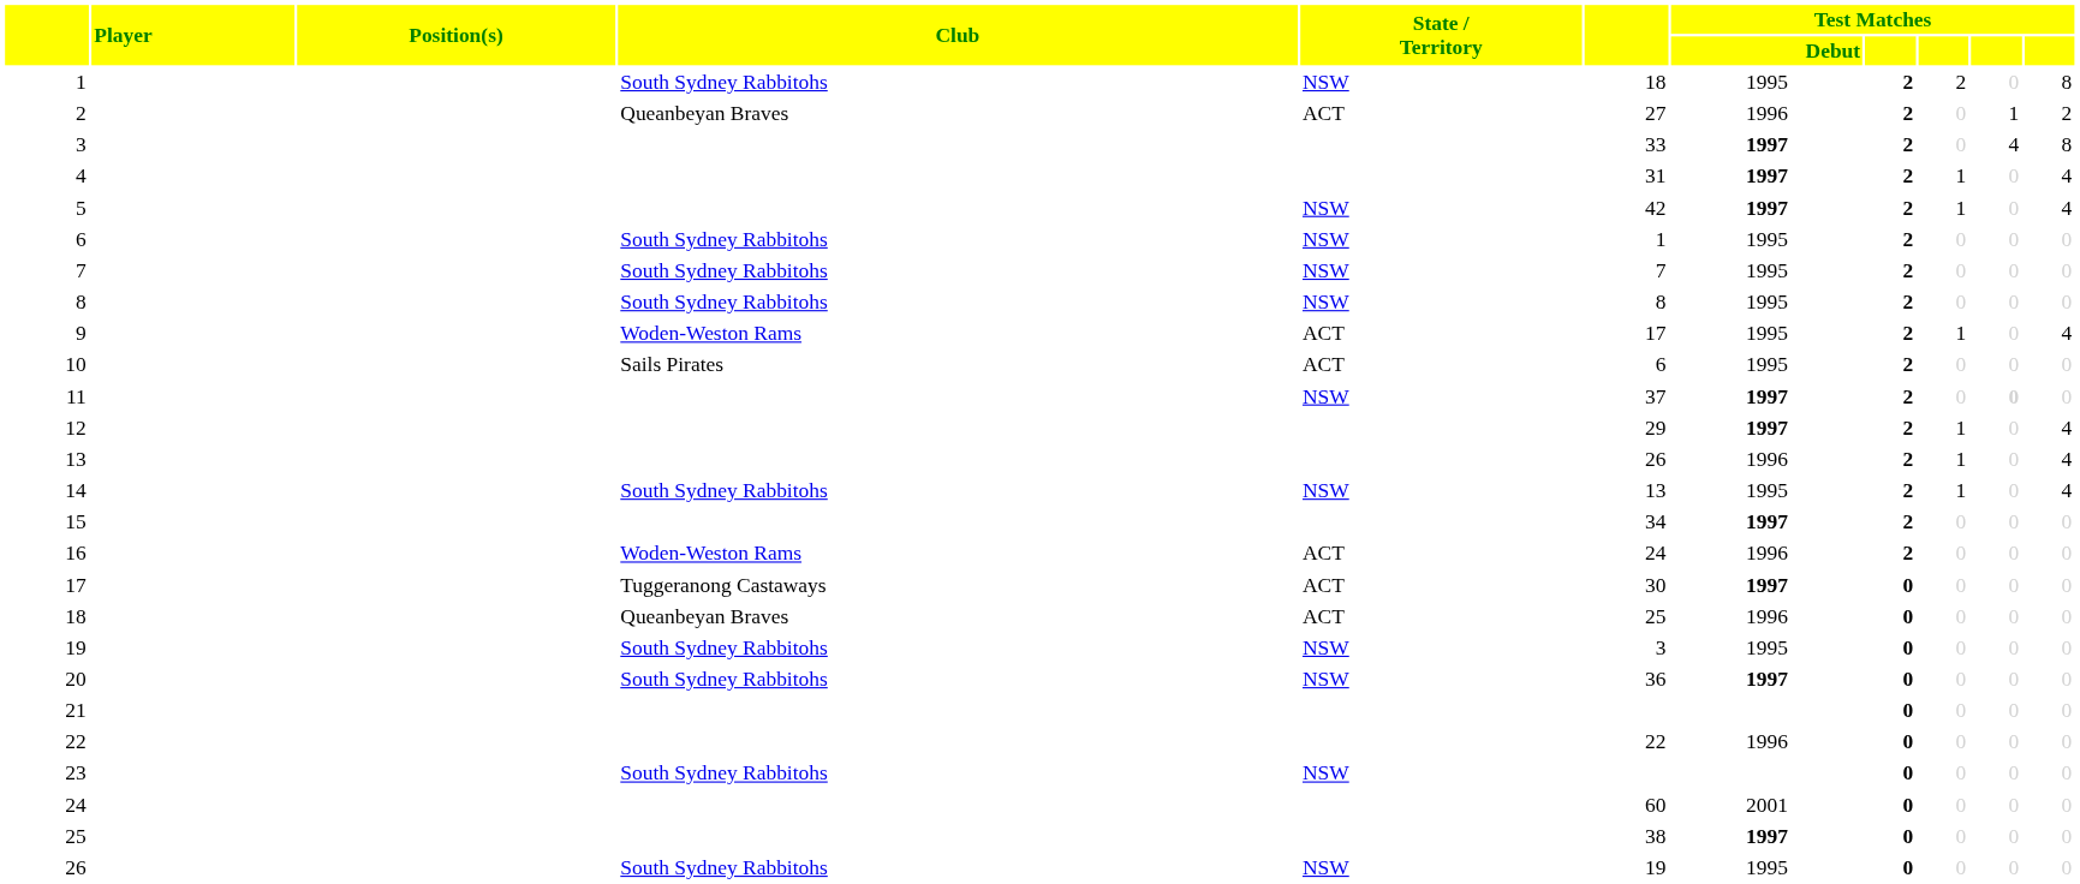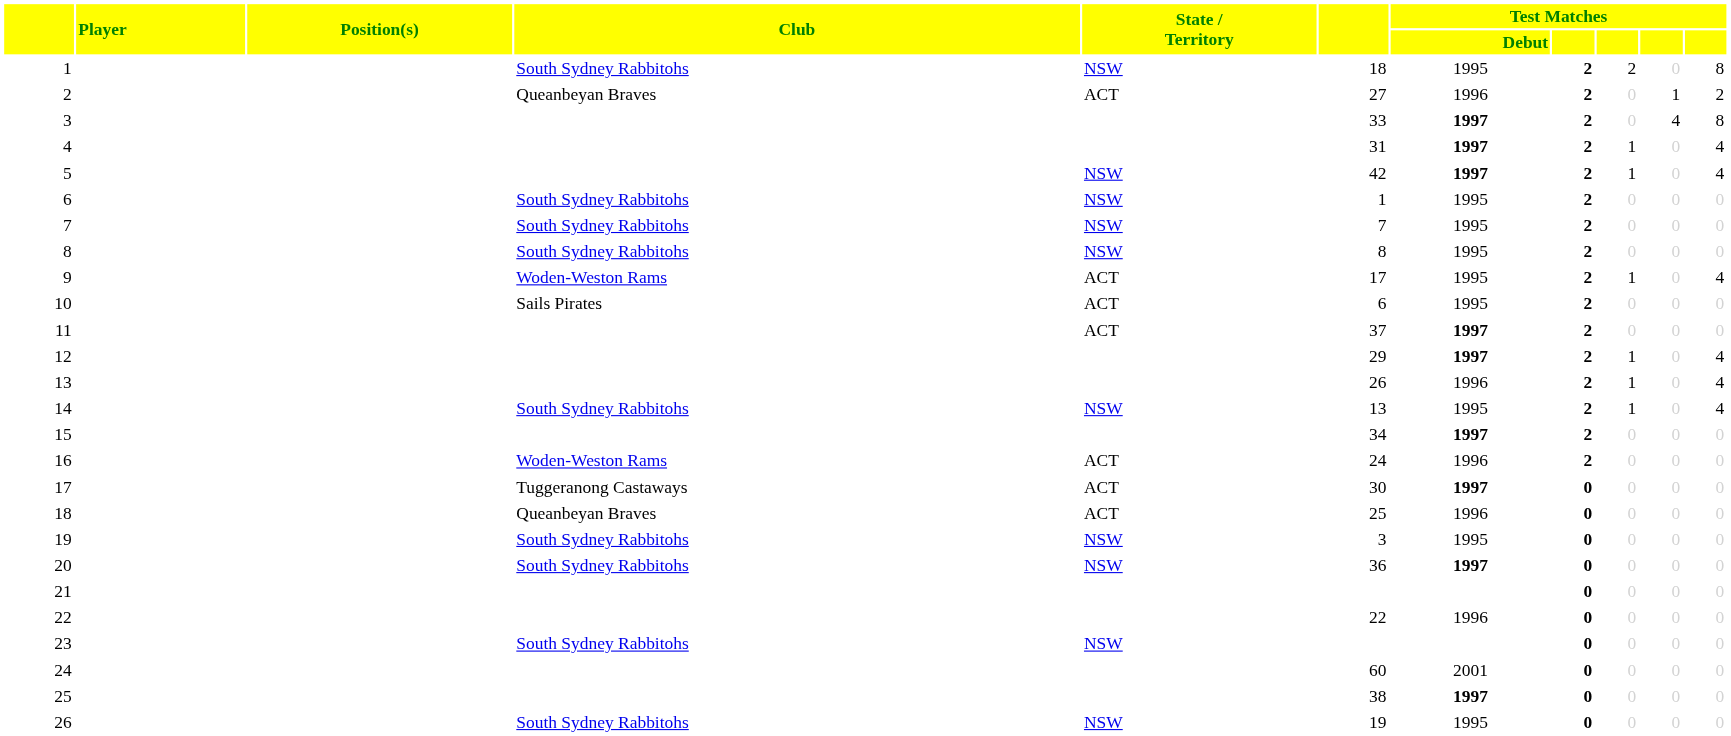11 | State / Territory: NSW -> ACT
11 | column 10: bold -> normal
